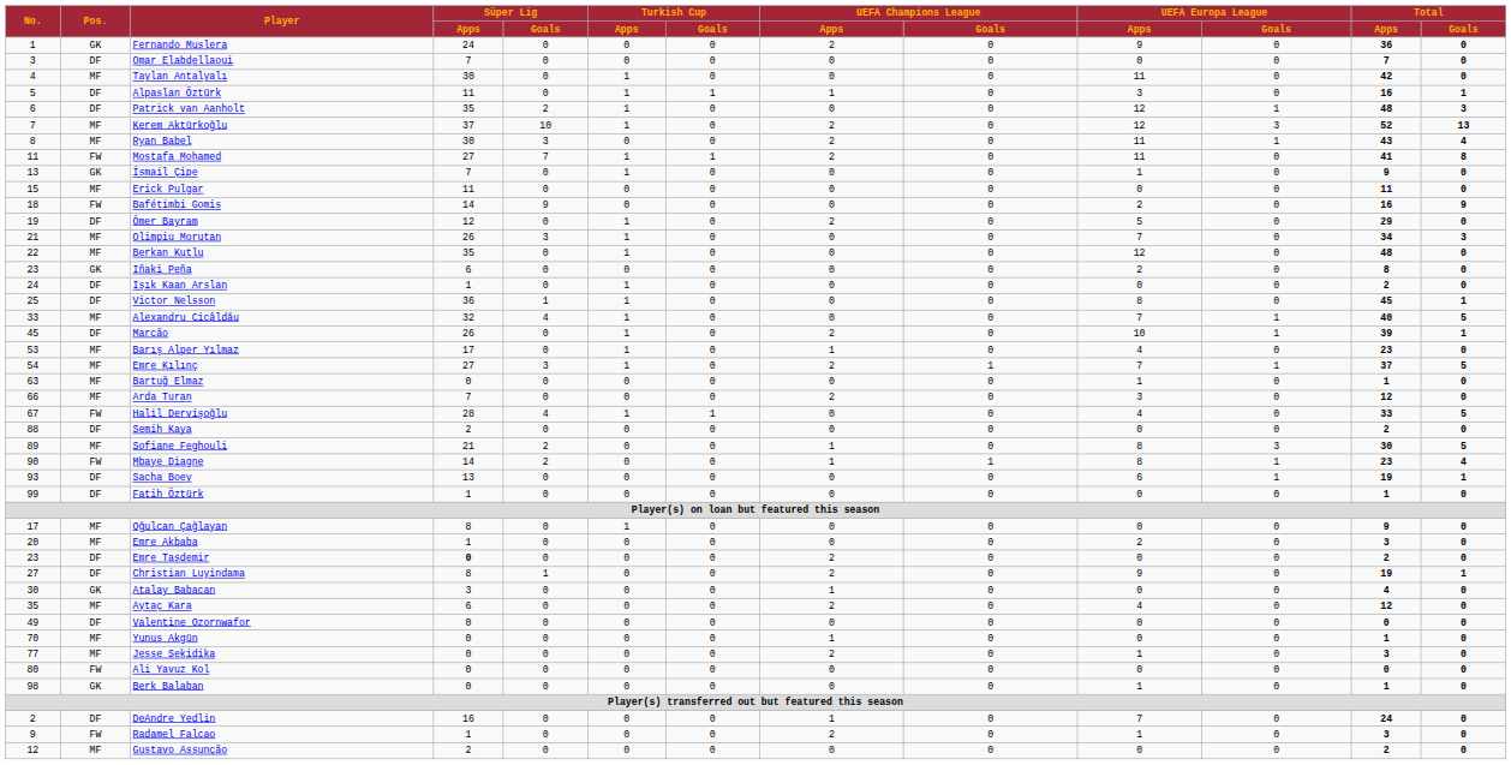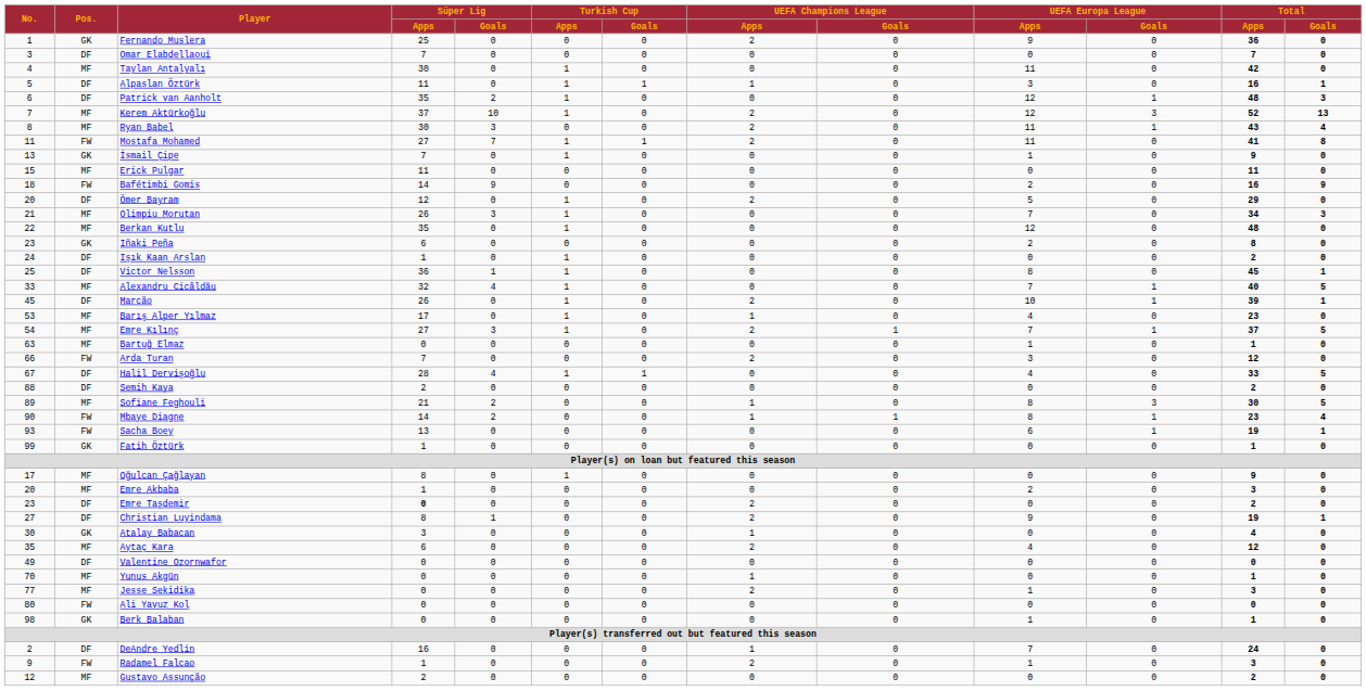Fernando Muslera | Süper Lig / Apps: 24 -> 25
Ömer Bayram | No.: 19 -> 20
Arda Turan | Pos.: MF -> FW
Halil Dervişoğlu | Pos.: FW -> DF
Sacha Boey | Pos.: DF -> FW
Fatih Öztürk | Pos.: DF -> GK
